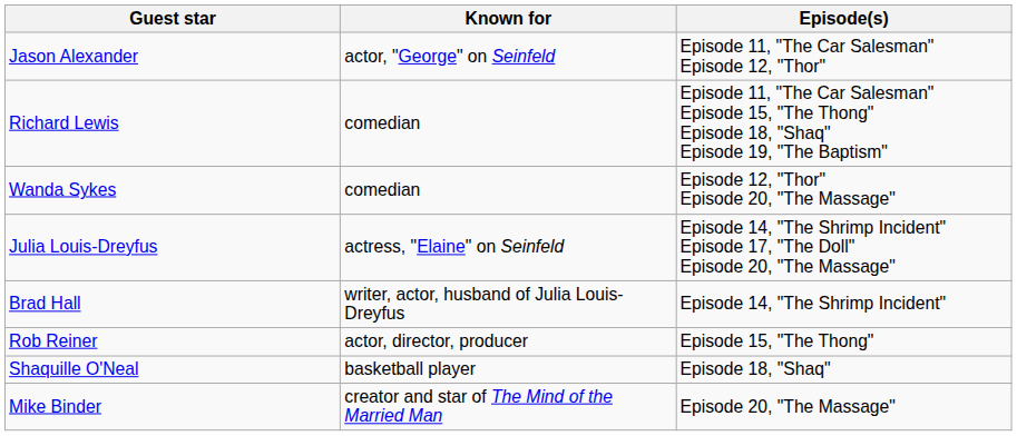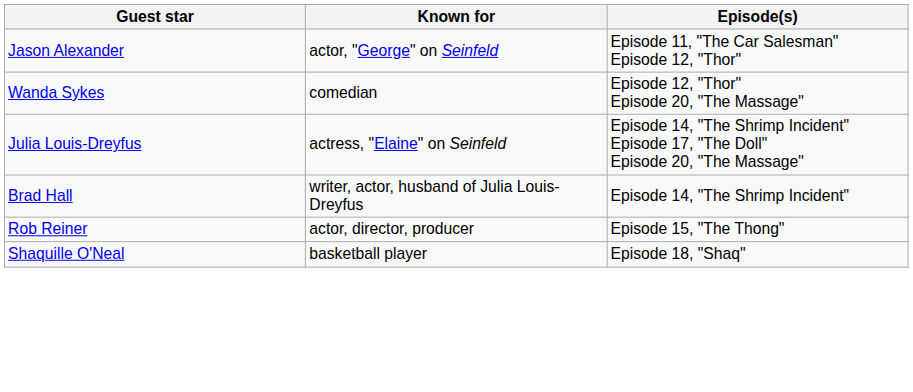- row: Richard Lewis | comedian | Episode 11, "The Car Salesman" Episode 15, "The Thong" Episode 18, "Shaq" Episode 19, "The Baptism"
- row: Mike Binder | creator and star of The Mind of the Married Man | Episode 20, "The Massage"
